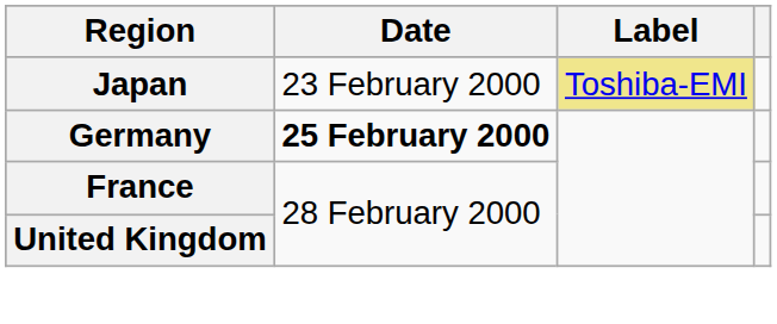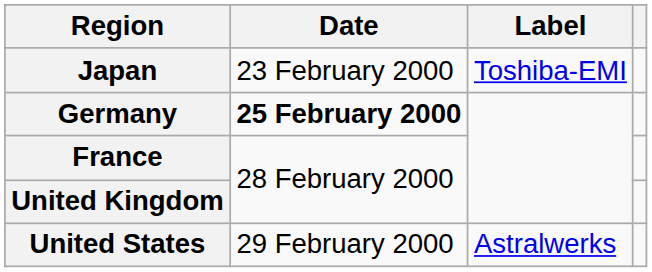Japan | Label: khaki background -> no background
+ row: United States | 29 February 2000 | Astralwerks
